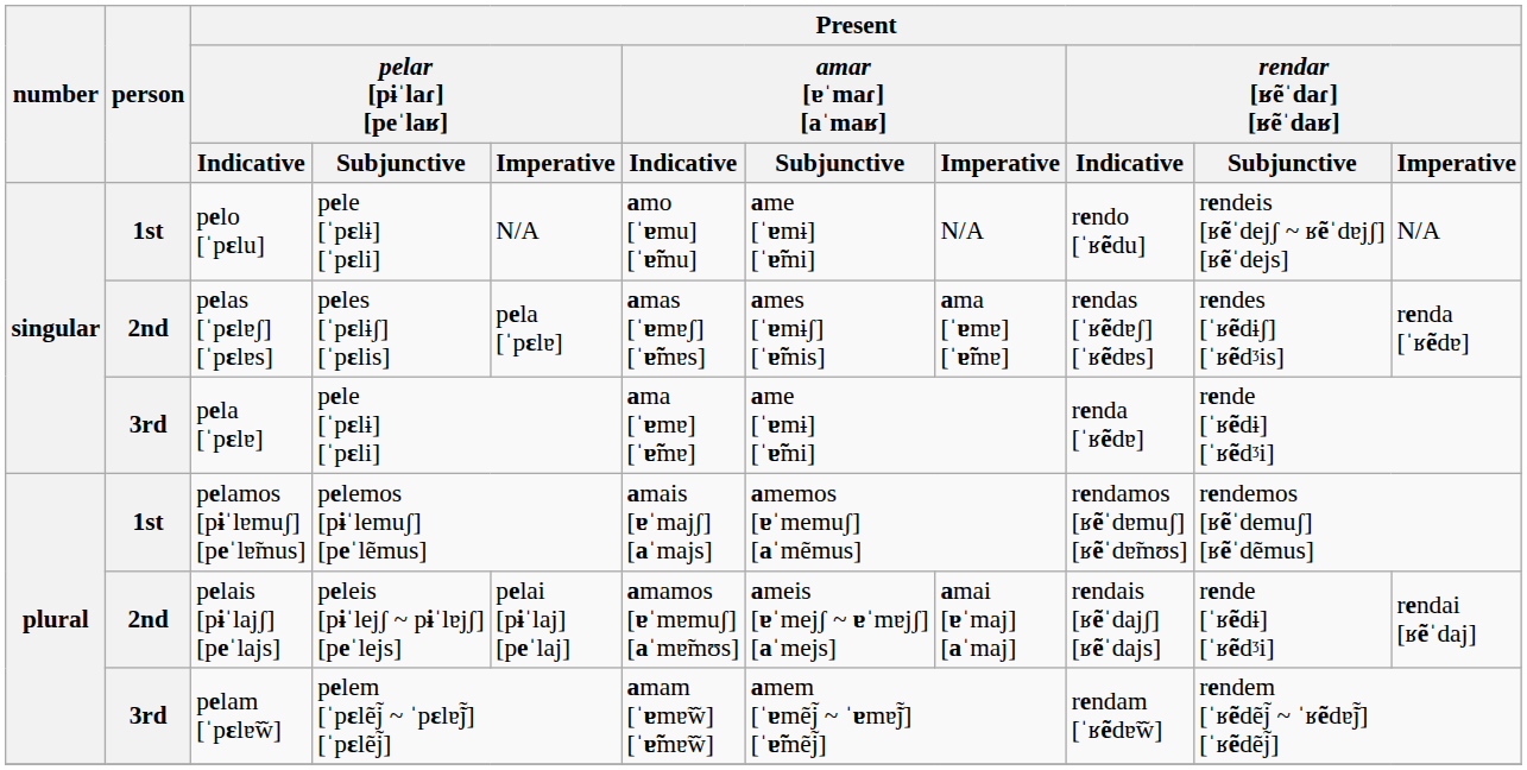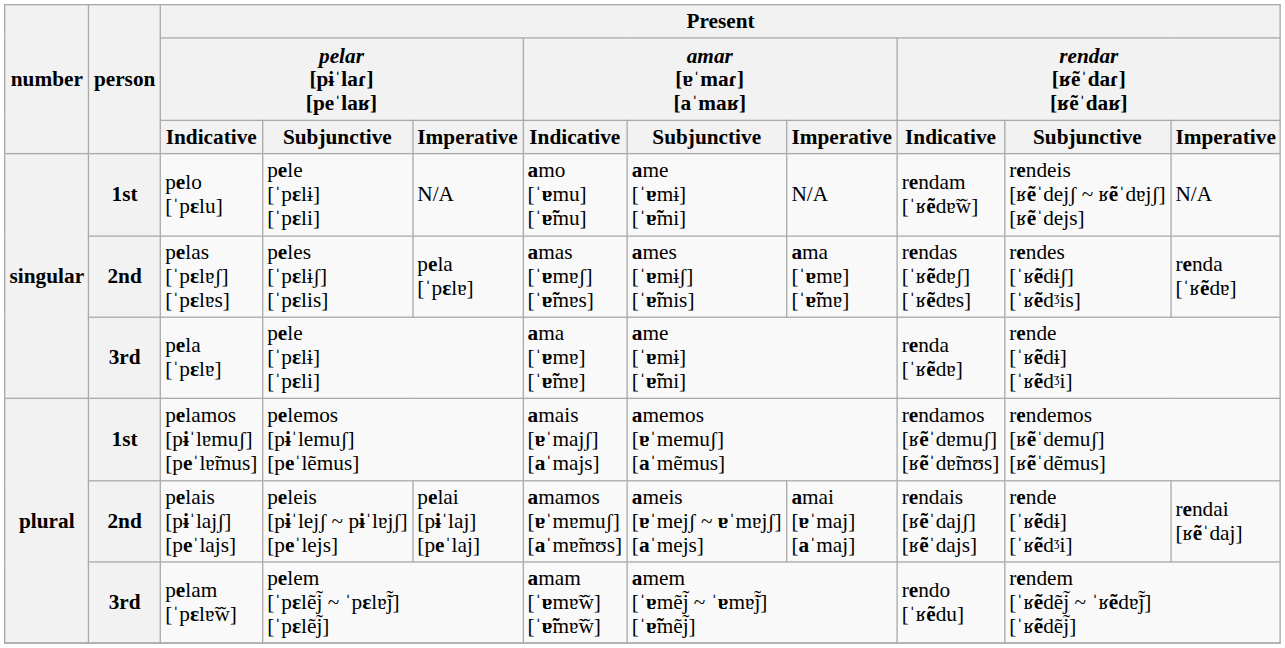pelo [ˈpɛlu] | Present / rendar [ʁẽˈdaɾ] [ʁẽˈdaʁ] / Indicative: rendo [ˈʁẽdu] -> rendam [ˈʁẽdɐ̃w̃]
pelam [ˈpɛlɐ̃w̃] | Present / rendar [ʁẽˈdaɾ] [ʁẽˈdaʁ] / Indicative: rendam [ˈʁẽdɐ̃w̃] -> rendo [ˈʁẽdu]
